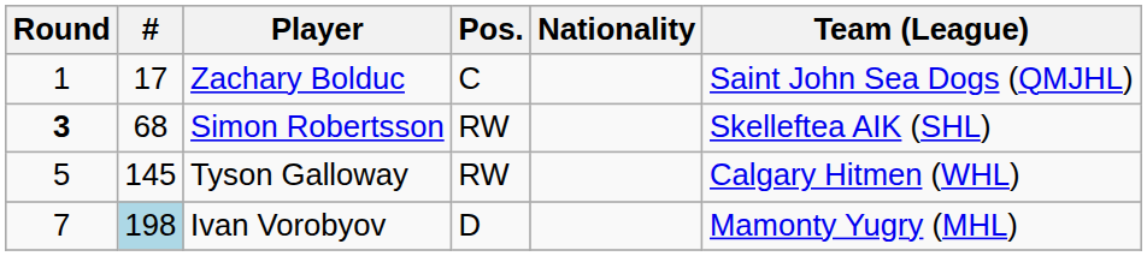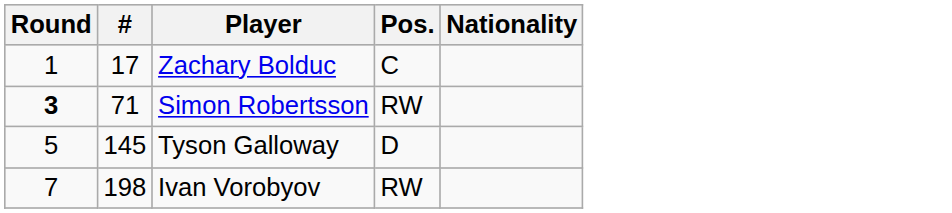- column: Team (League) | Saint John Sea Dogs (QMJHL) | Skelleftea AIK (SHL) | Calgary Hitmen (WHL) | Mamonty Yugry (MHL)
Simon Robertsson | #: 68 -> 71
Tyson Galloway | Pos.: RW -> D
Ivan Vorobyov | #: lightblue background -> no background
Ivan Vorobyov | Pos.: D -> RW
